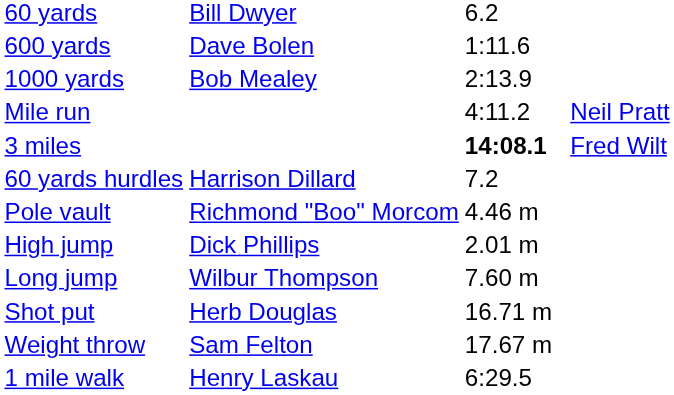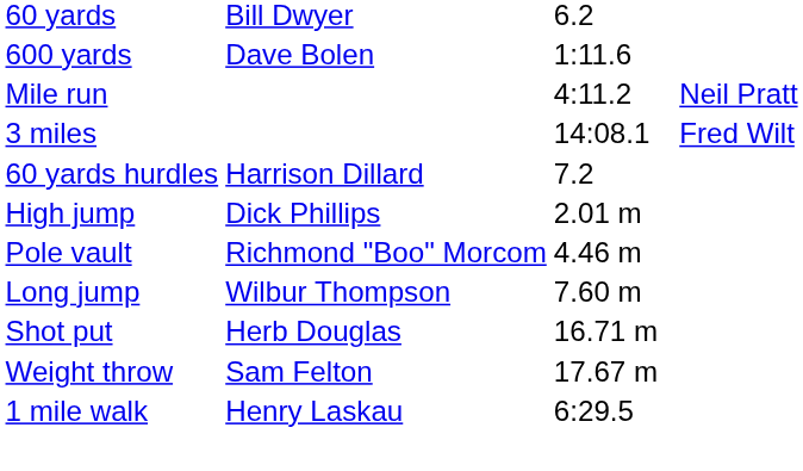- row: 1000 yards | Bob Mealey | 2:13.9
3 miles | column 3: bold -> normal
rows swapped: High jump <-> Pole vault
